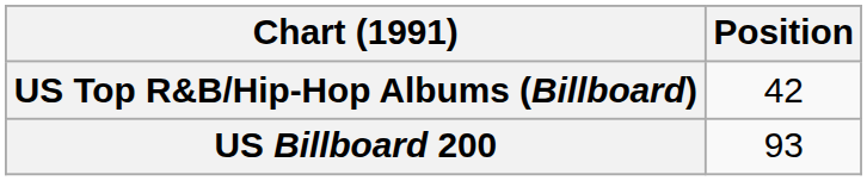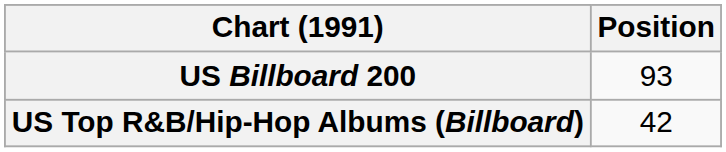rows swapped: US Billboard 200 <-> US Top R&B/Hip-Hop Albums (Billboard)
